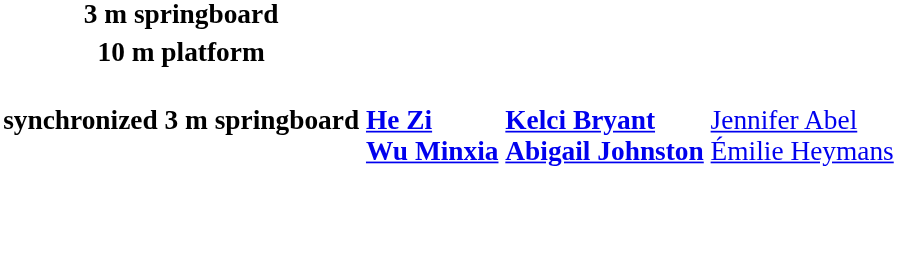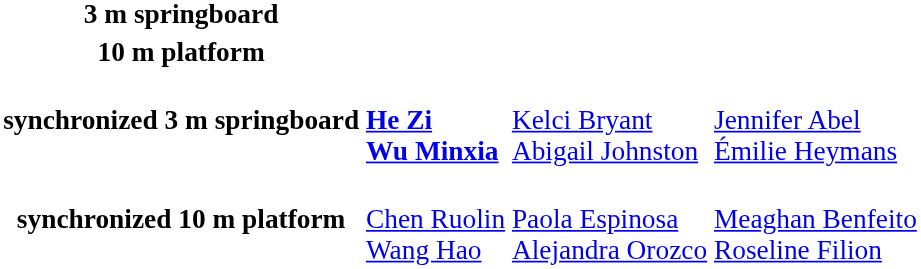synchronized 3 m springboard | column 3: bold -> normal
+ row: synchronized 10 m platform | Chen Ruolin Wang Hao | Paola Espinosa Alejandra Orozco | Meaghan Benfeito Roseline Filion
